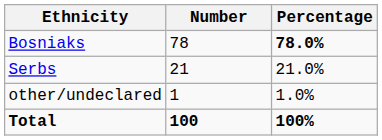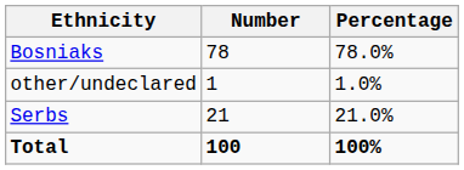Bosniaks | Percentage: bold -> normal
rows swapped: Serbs <-> other/undeclared
